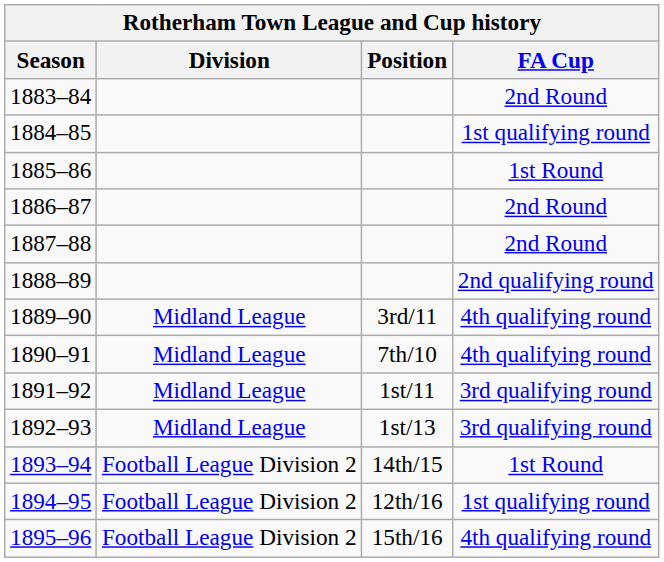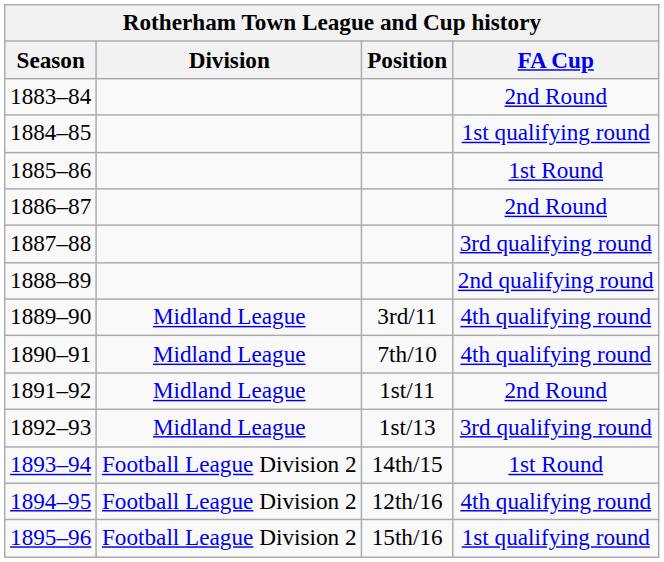1887–88 | FA Cup: 2nd Round -> 3rd qualifying round
1891–92 | FA Cup: 3rd qualifying round -> 2nd Round
1894–95 | FA Cup: 1st qualifying round -> 4th qualifying round
1895–96 | FA Cup: 4th qualifying round -> 1st qualifying round
